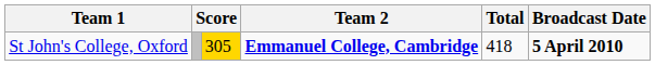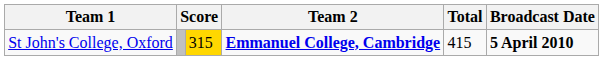St John's College, Oxford | column 3: 305 -> 315
St John's College, Oxford | Total: 418 -> 415
